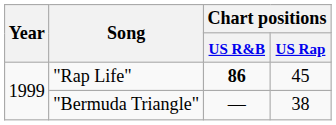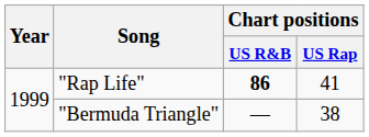"Rap Life" | Chart positions / US Rap: 45 -> 41
